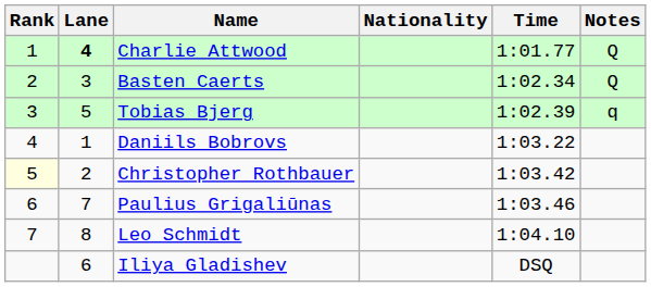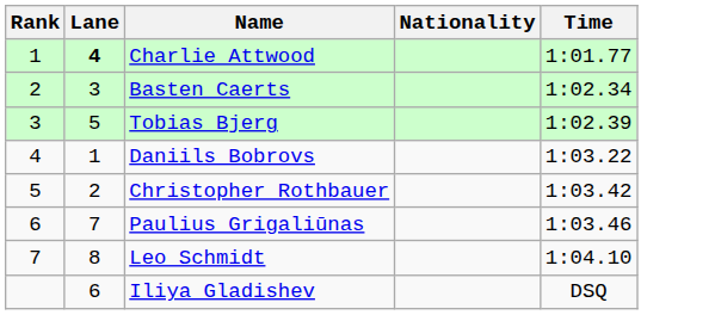- column: Notes | Q | Q | q
Christopher Rothbauer | Rank: lightyellow background -> no background
